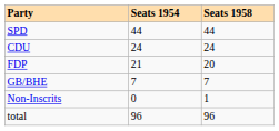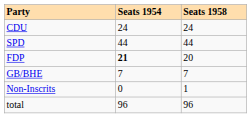rows swapped: SPD <-> CDU
FDP | Seats 1954: normal -> bold
